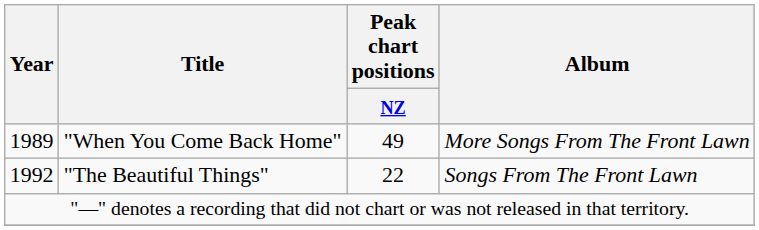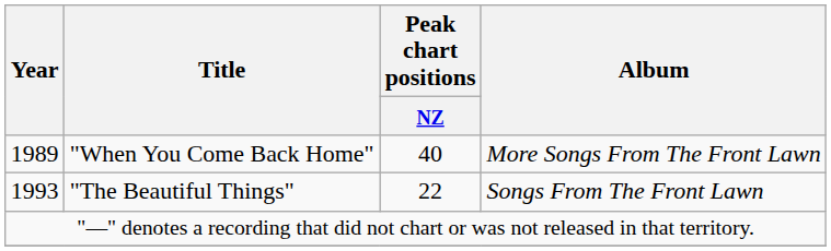"When You Come Back Home" | Peak chart positions / NZ: 49 -> 40
"The Beautiful Things" | Year: 1992 -> 1993
